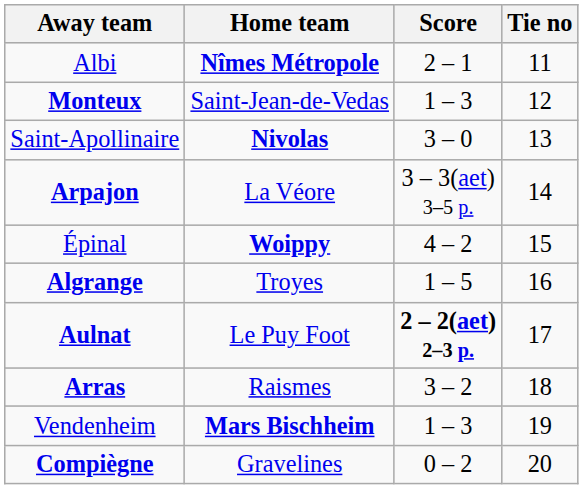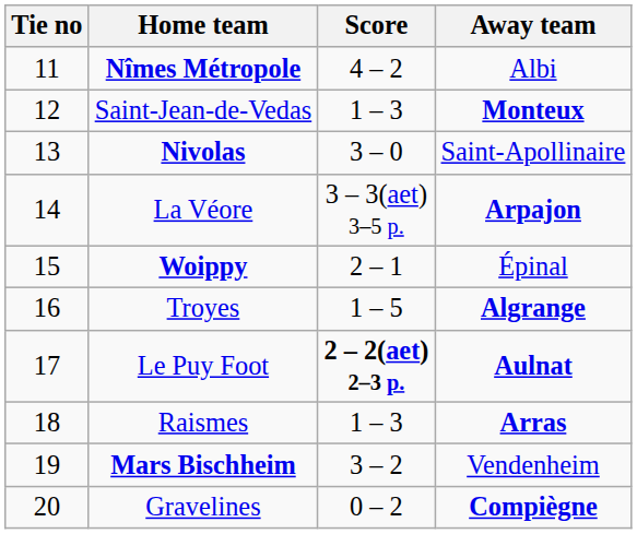columns swapped: Tie no <-> Away team
Nîmes Métropole | Score: 2 – 1 -> 4 – 2
Woippy | Score: 4 – 2 -> 2 – 1
Raismes | Score: 3 – 2 -> 1 – 3
Mars Bischheim | Score: 1 – 3 -> 3 – 2
